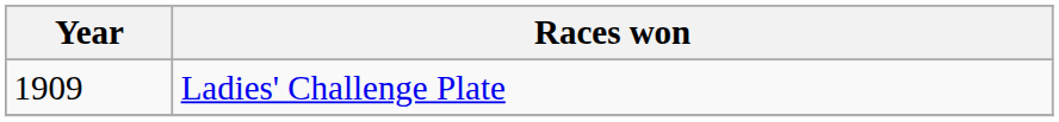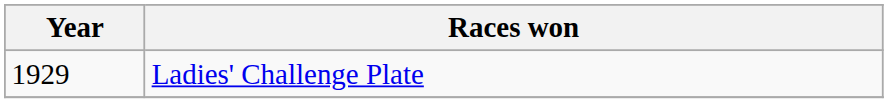Ladies' Challenge Plate | Year: 1909 -> 1929
